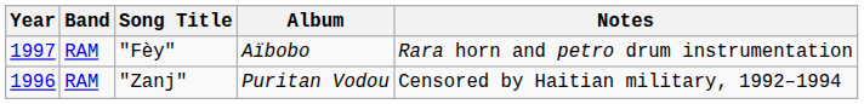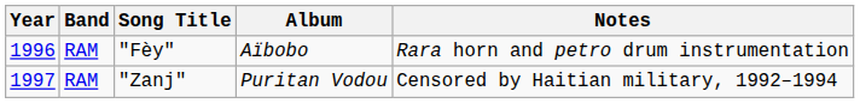"Fèy" | Year: 1997 -> 1996
"Zanj" | Year: 1996 -> 1997
